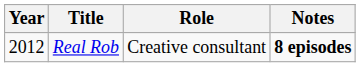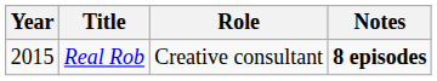Real Rob | Year: 2012 -> 2015
